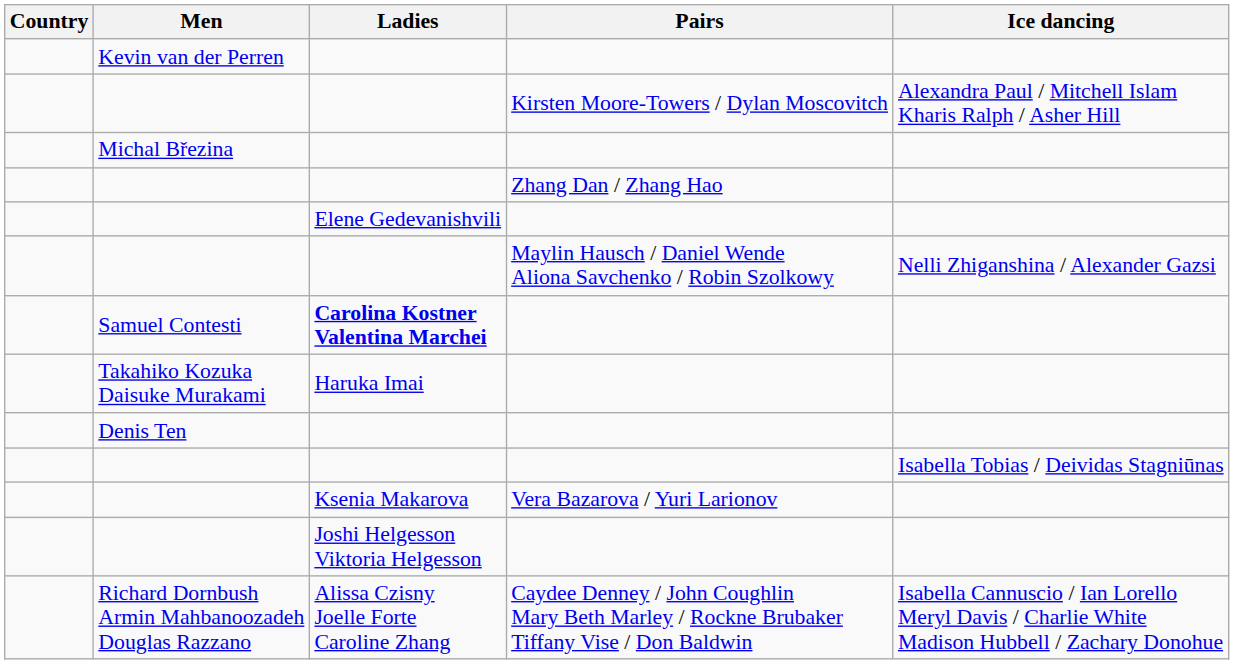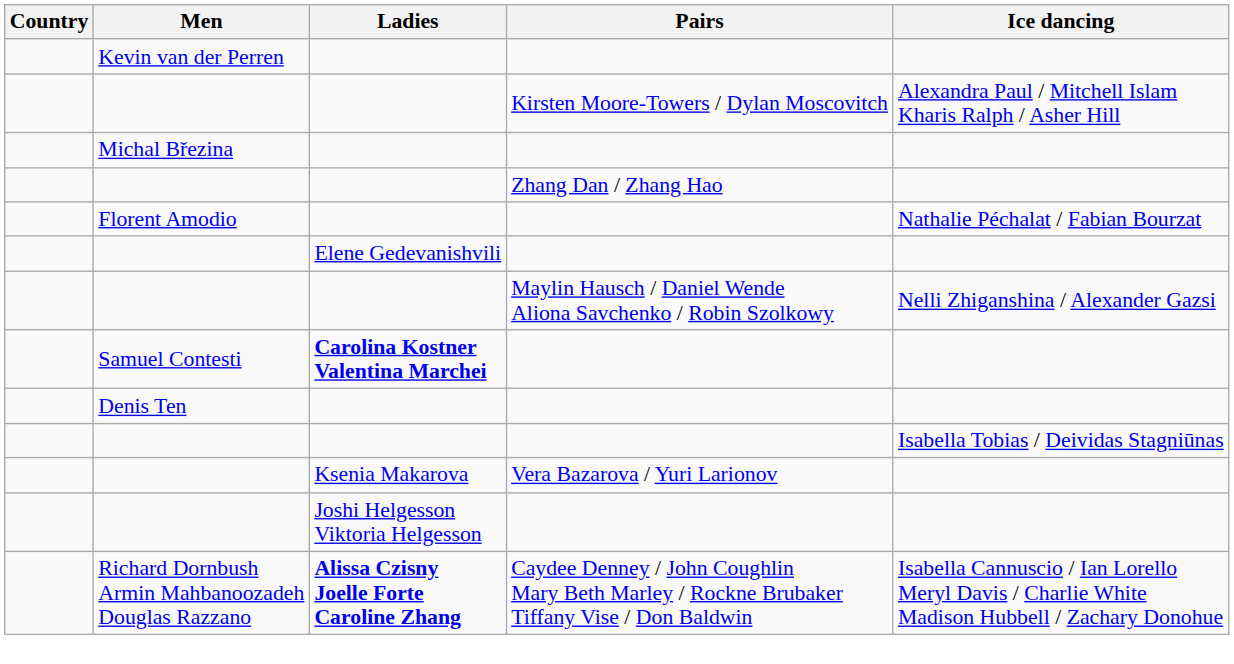+ row: Florent Amodio | Nathalie Péchalat / Fabian Bourzat
- row: Takahiko Kozuka Daisuke Murakami | Haruka Imai
Richard Dornbush Armin Mahbanoozadeh Douglas Razzano | Ladies: normal -> bold
